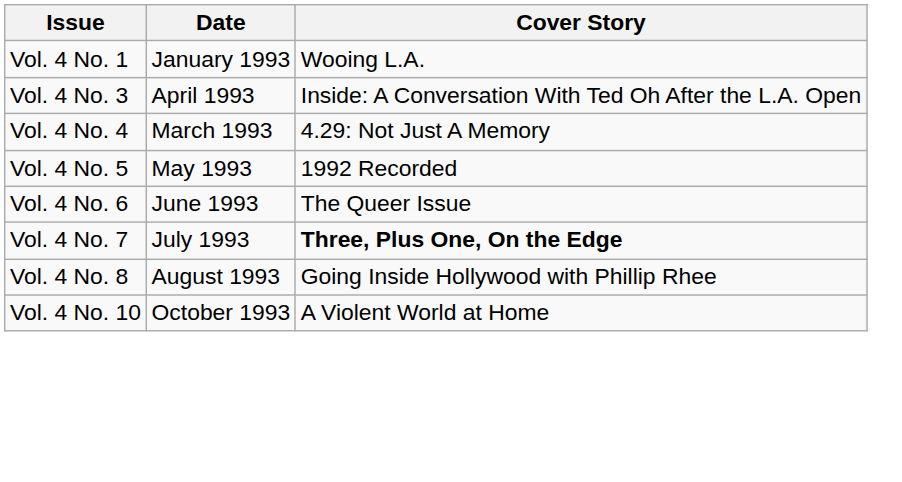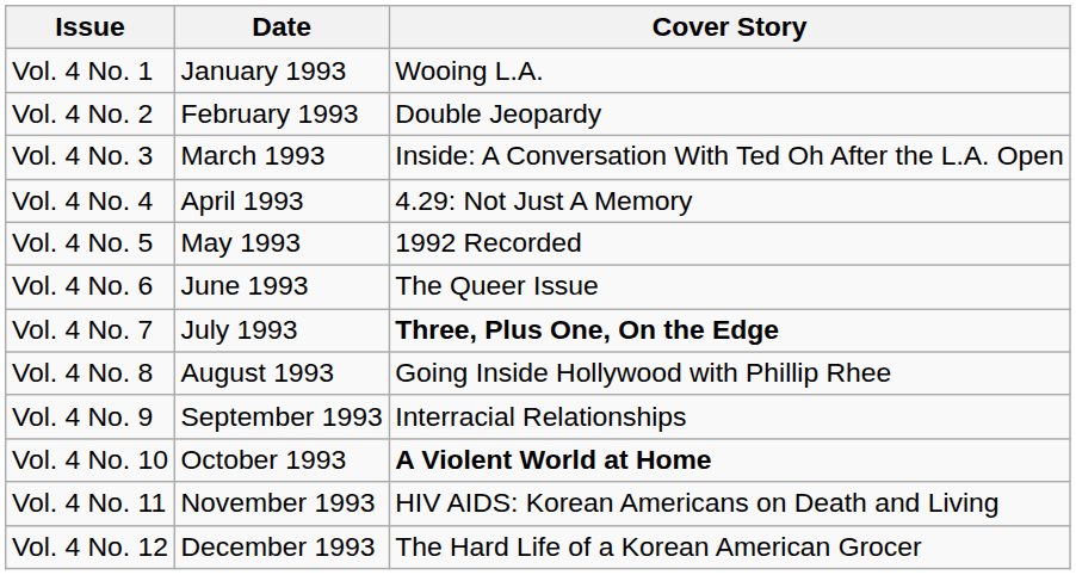+ row: Vol. 4 No. 2 | February 1993 | Double Jeopardy
Vol. 4 No. 3 | Date: April 1993 -> March 1993
Vol. 4 No. 4 | Date: March 1993 -> April 1993
+ row: Vol. 4 No. 9 | September 1993 | Interracial Relationships
Vol. 4 No. 10 | Cover Story: normal -> bold
+ row: Vol. 4 No. 11 | November 1993 | HIV AIDS: Korean Americans on Death and Living
+ row: Vol. 4 No. 12 | December 1993 | The Hard Life of a Korean American Grocer
